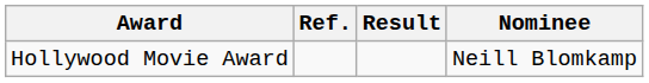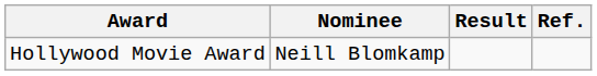columns swapped: Nominee <-> Ref.
